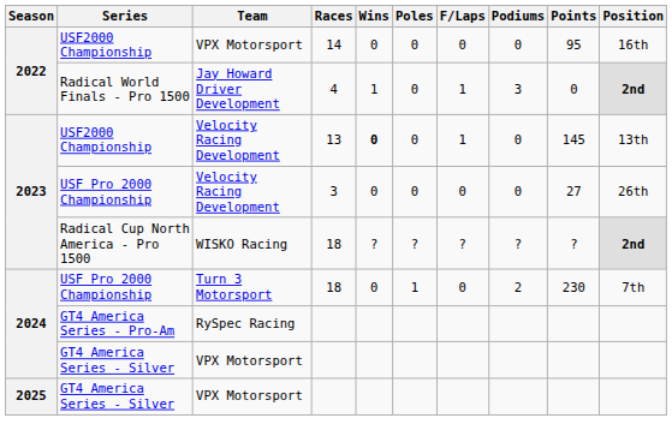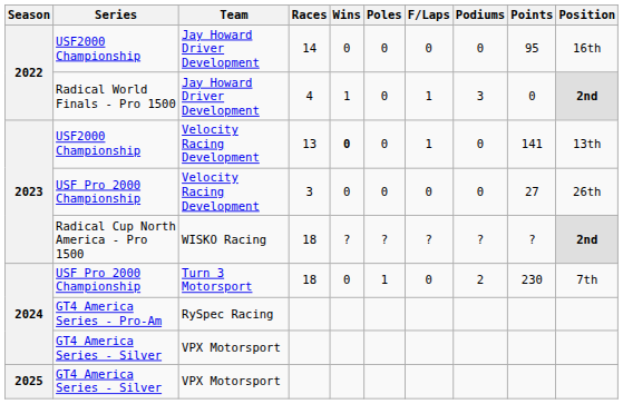2022 / USF2000 Championship | Team: VPX Motorsport -> Jay Howard Driver Development
2023 / USF2000 Championship | Points: 145 -> 141
